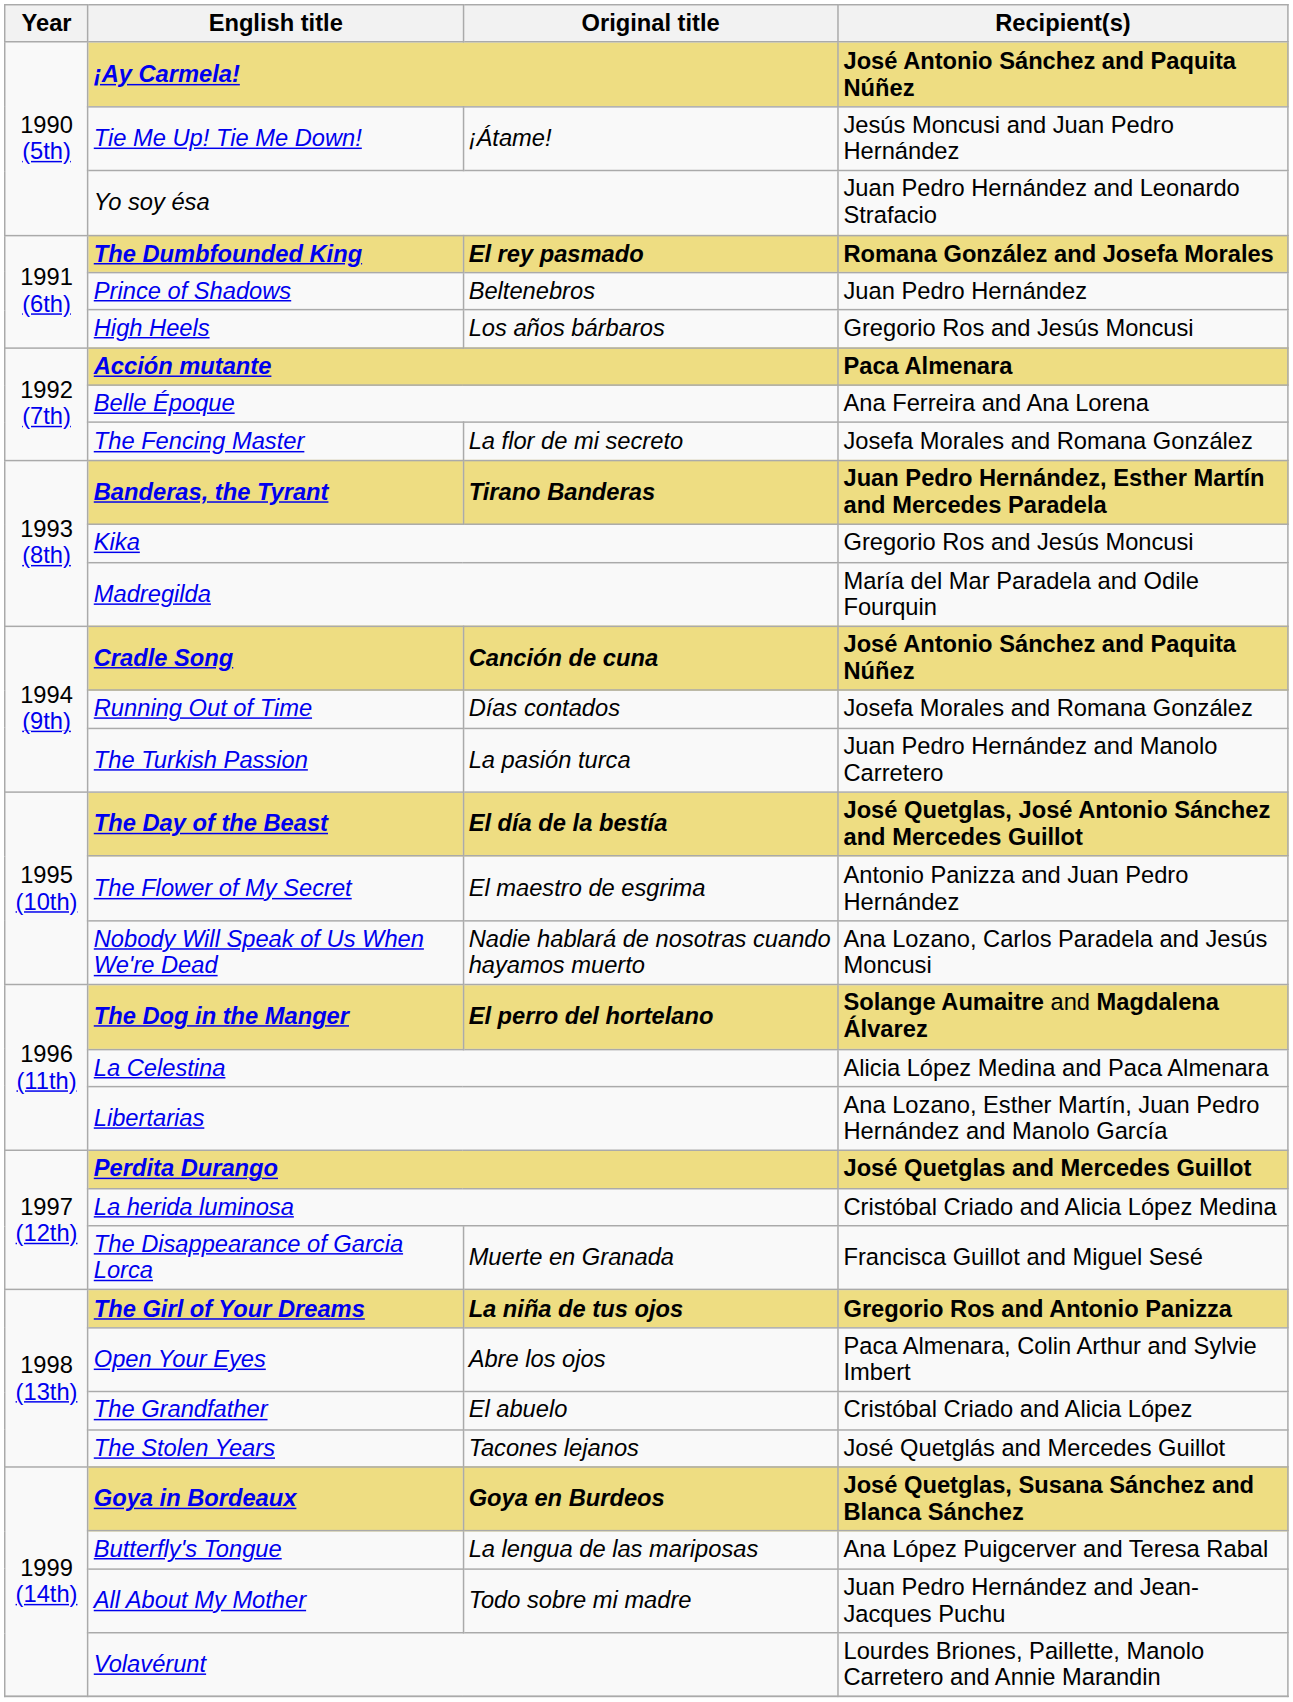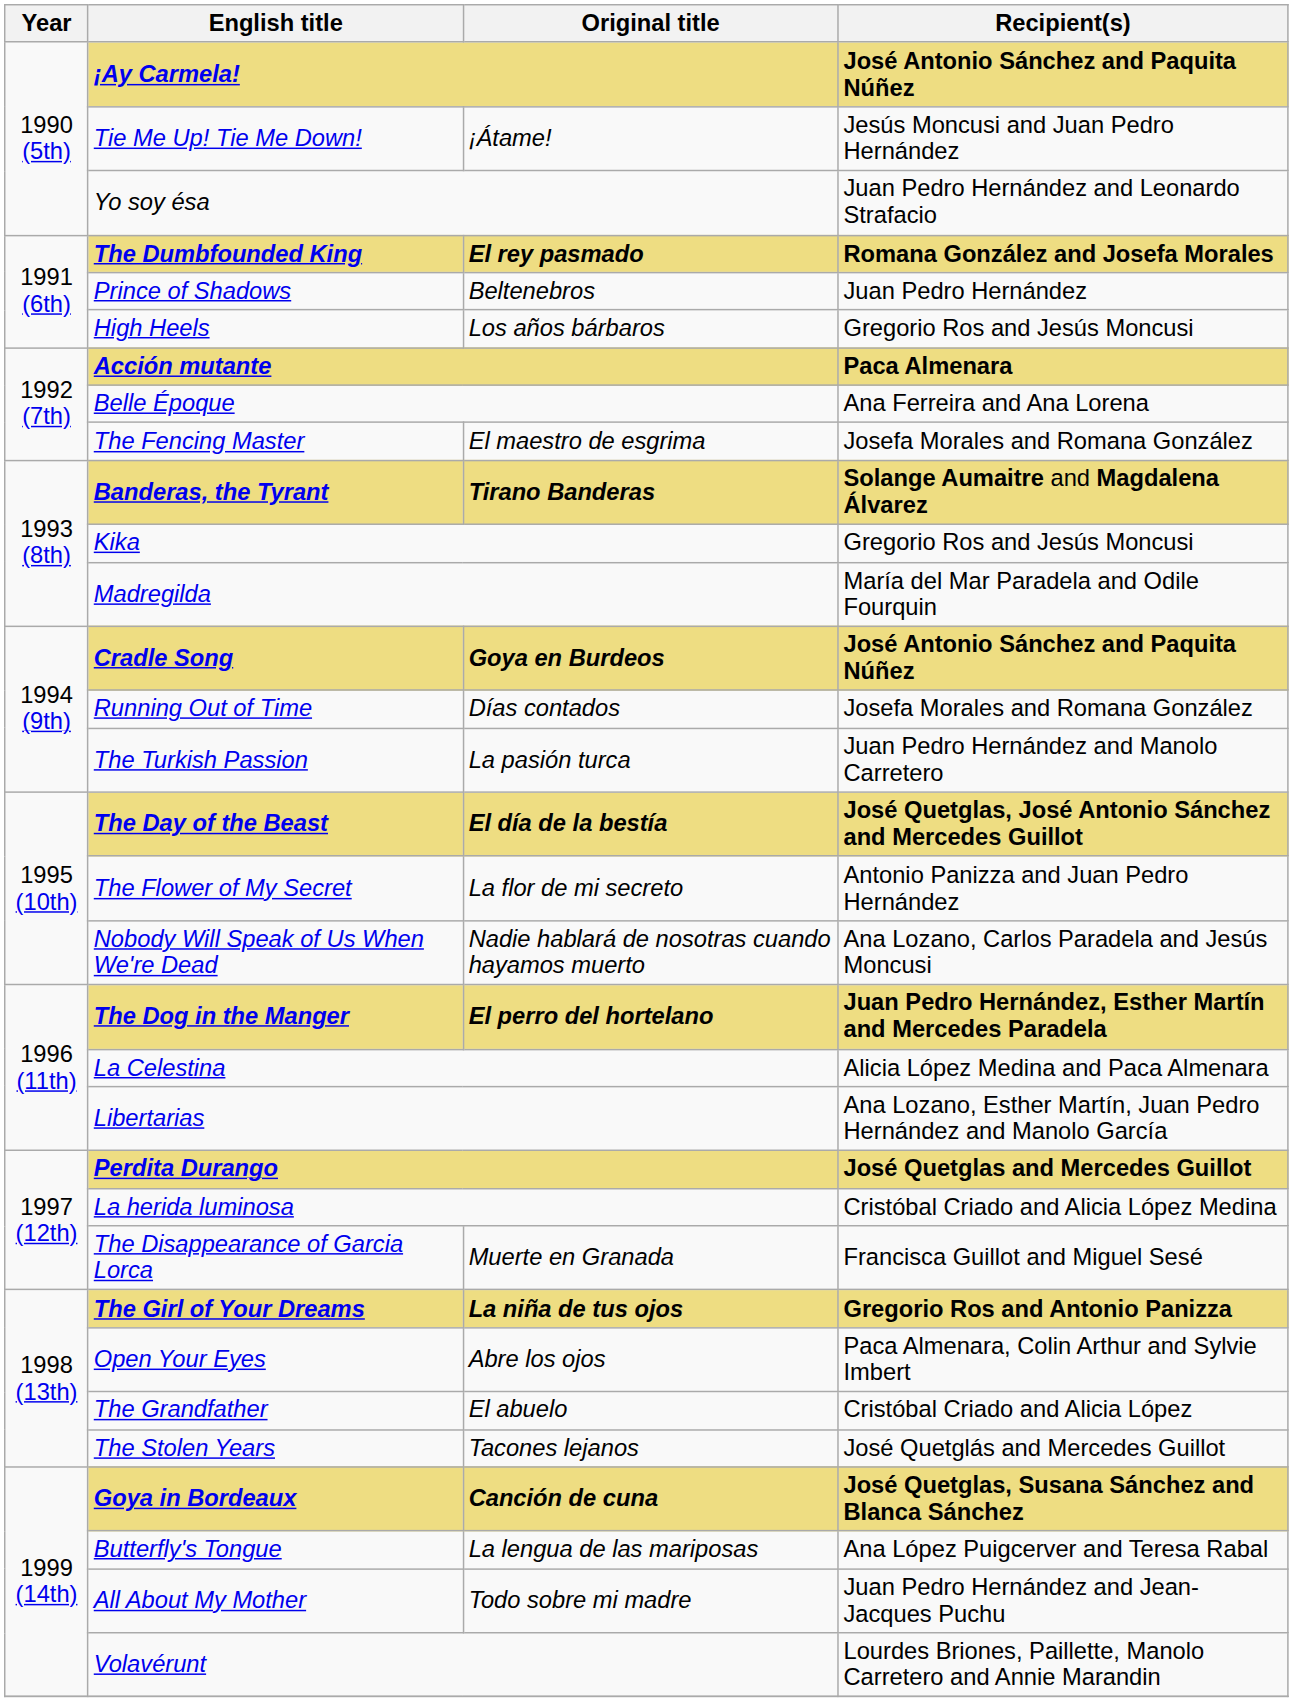The Fencing Master | Original title: La flor de mi secreto -> El maestro de esgrima
Banderas, the Tyrant | Recipient(s): Juan Pedro Hernández, Esther Martín and Mercedes Paradela -> Solange Aumaitre and Magdalena Álvarez
Cradle Song | Original title: Canción de cuna -> Goya en Burdeos
The Flower of My Secret | Original title: El maestro de esgrima -> La flor de mi secreto
The Dog in the Manger | Recipient(s): Solange Aumaitre and Magdalena Álvarez -> Juan Pedro Hernández, Esther Martín and Mercedes Paradela
Goya in Bordeaux | Original title: Goya en Burdeos -> Canción de cuna
